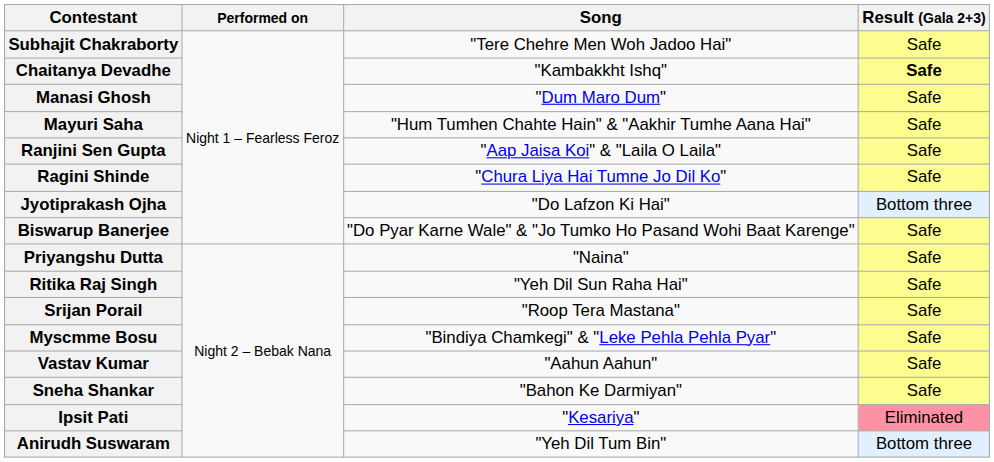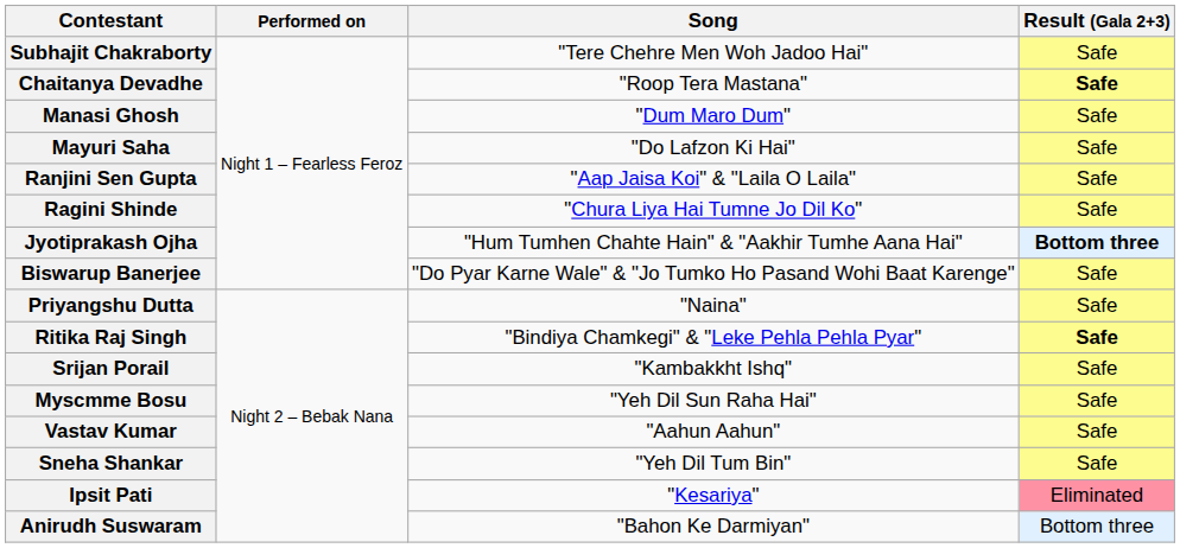Chaitanya Devadhe | Song: "Kambakkht Ishq" -> "Roop Tera Mastana"
Mayuri Saha | Song: "Hum Tumhen Chahte Hain" & "Aakhir Tumhe Aana Hai" -> "Do Lafzon Ki Hai"
Jyotiprakash Ojha | Song: "Do Lafzon Ki Hai" -> "Hum Tumhen Chahte Hain" & "Aakhir Tumhe Aana Hai"
Jyotiprakash Ojha | Result (Gala 2+3): normal -> bold
Ritika Raj Singh | Song: "Yeh Dil Sun Raha Hai" -> "Bindiya Chamkegi" & "Leke Pehla Pehla Pyar"
Ritika Raj Singh | Result (Gala 2+3): normal -> bold
Srijan Porail | Song: "Roop Tera Mastana" -> "Kambakkht Ishq"
Myscmme Bosu | Song: "Bindiya Chamkegi" & "Leke Pehla Pehla Pyar" -> "Yeh Dil Sun Raha Hai"
Sneha Shankar | Song: "Bahon Ke Darmiyan" -> "Yeh Dil Tum Bin"
Anirudh Suswaram | Song: "Yeh Dil Tum Bin" -> "Bahon Ke Darmiyan"
